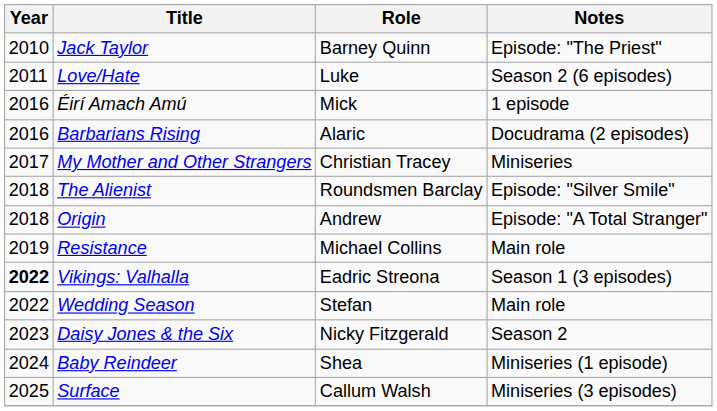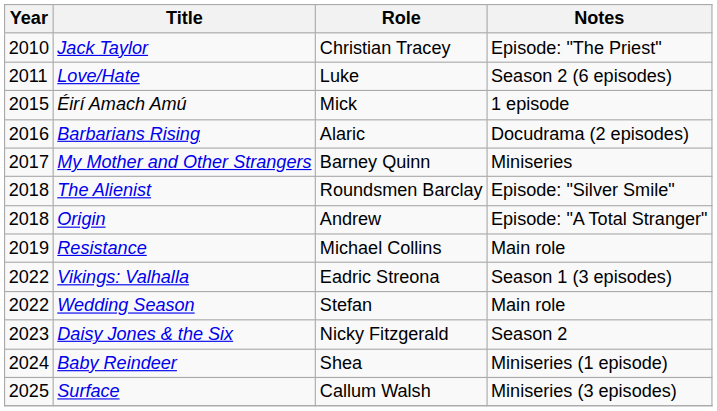Jack Taylor | Role: Barney Quinn -> Christian Tracey
Éirí Amach Amú | Year: 2016 -> 2015
My Mother and Other Strangers | Role: Christian Tracey -> Barney Quinn
Vikings: Valhalla | Year: bold -> normal
